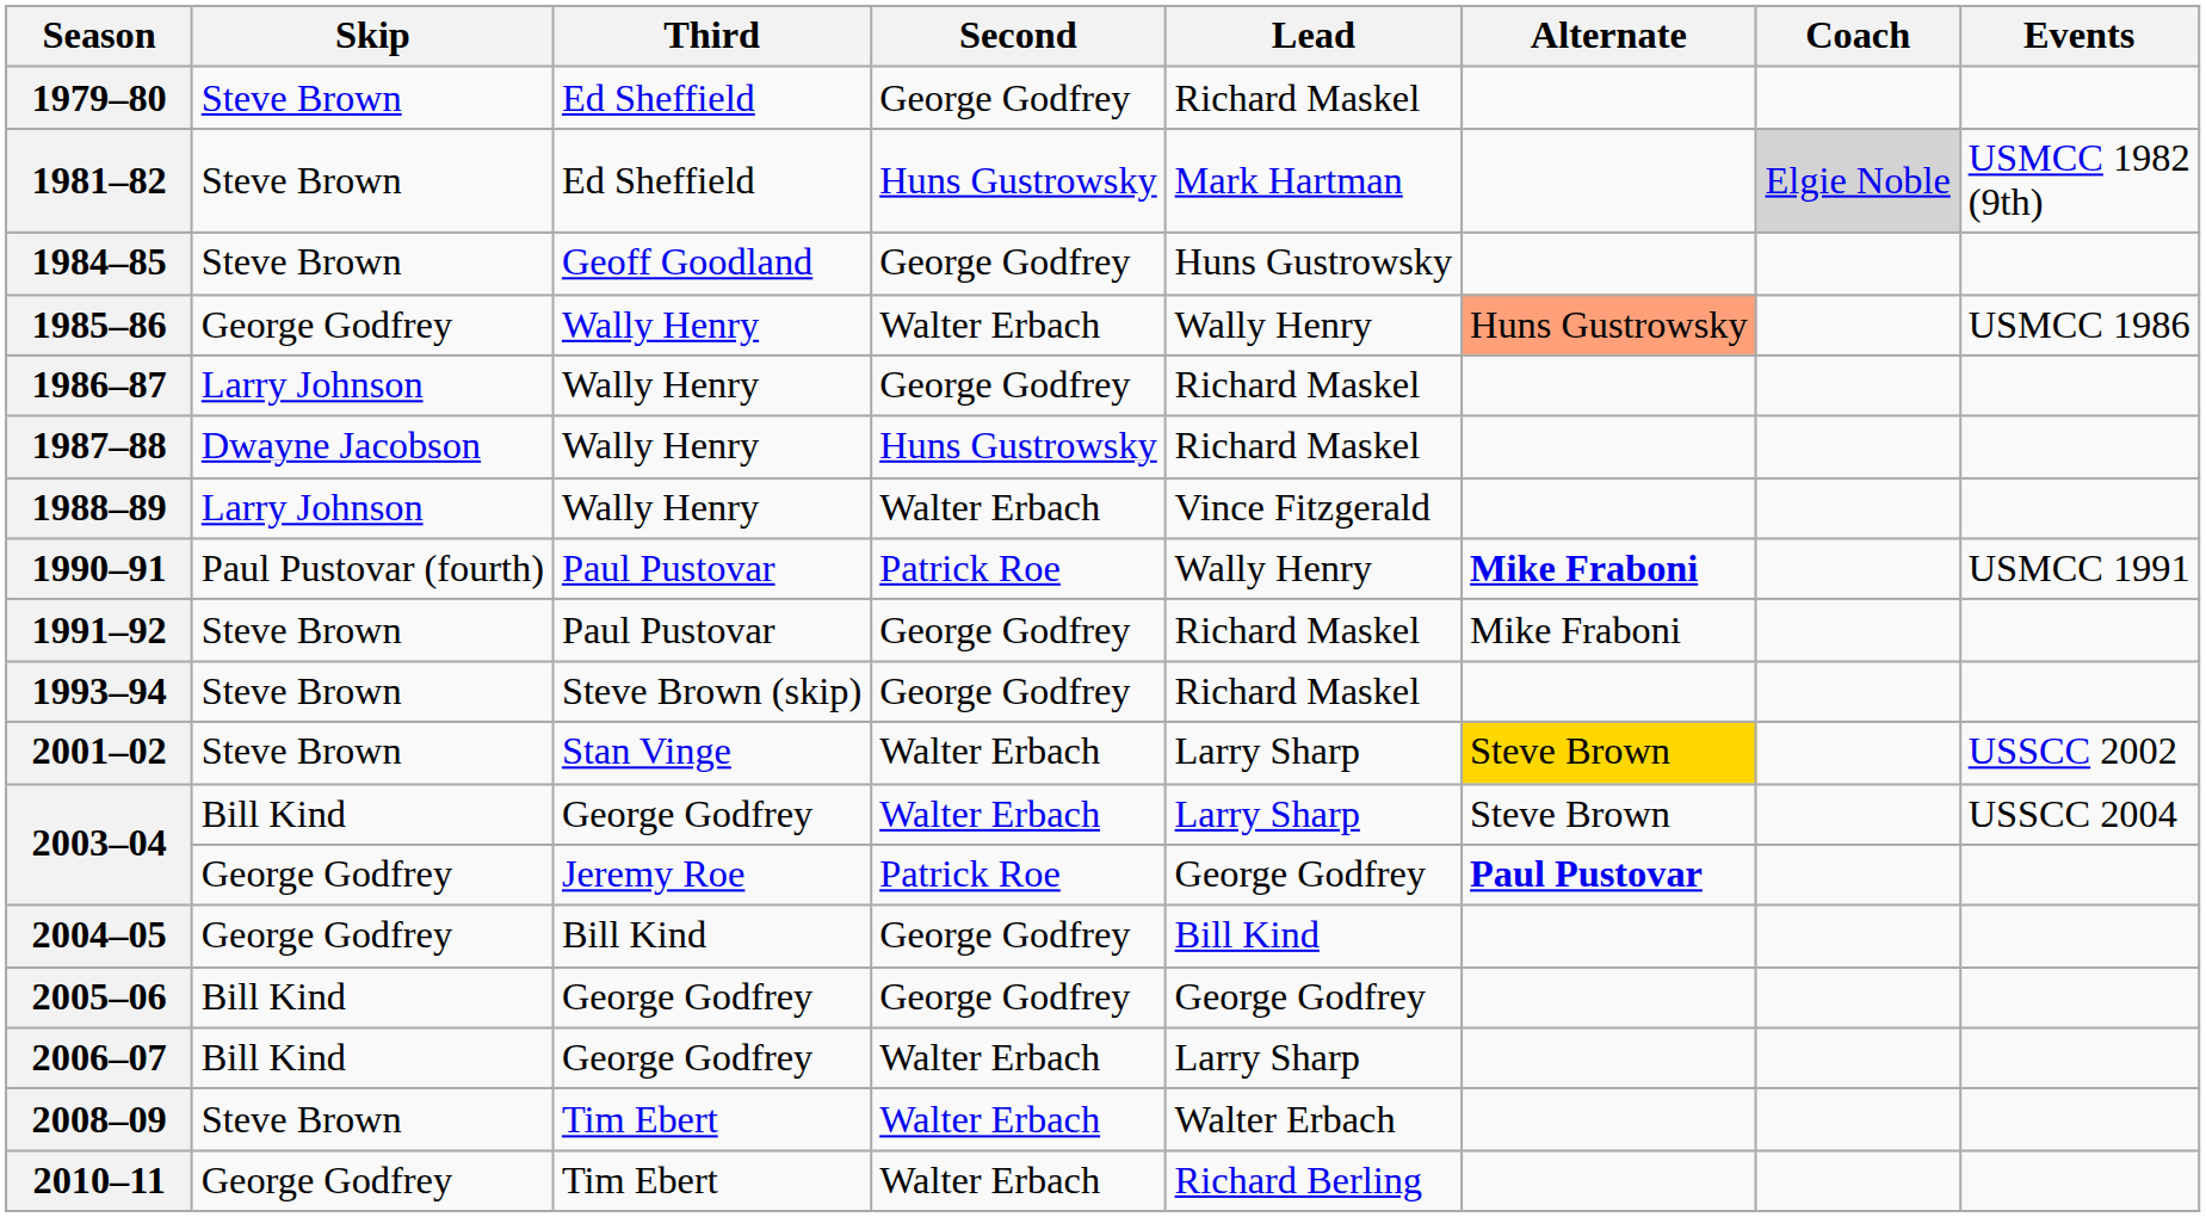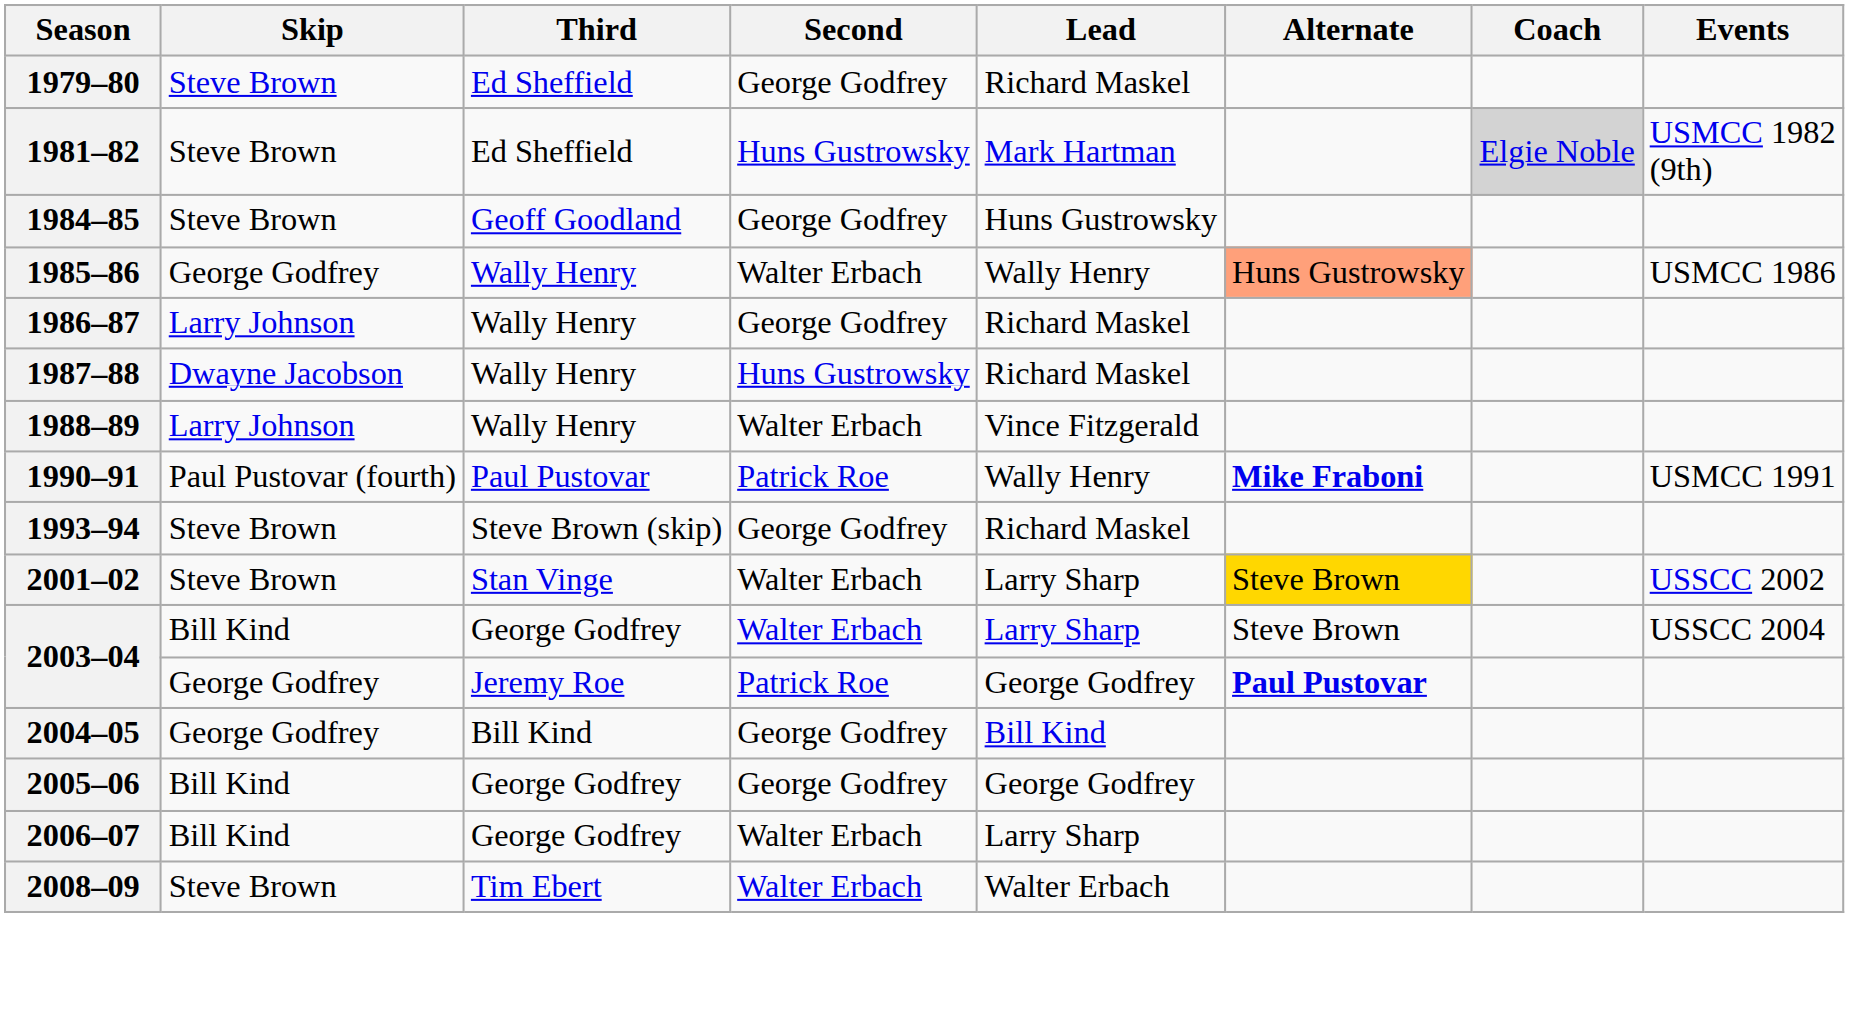- row: 1991–92 | Steve Brown | Paul Pustovar | George Godfrey | Richard Maskel | Mike Fraboni
- row: 2010–11 | George Godfrey | Tim Ebert | Walter Erbach | Richard Berling
